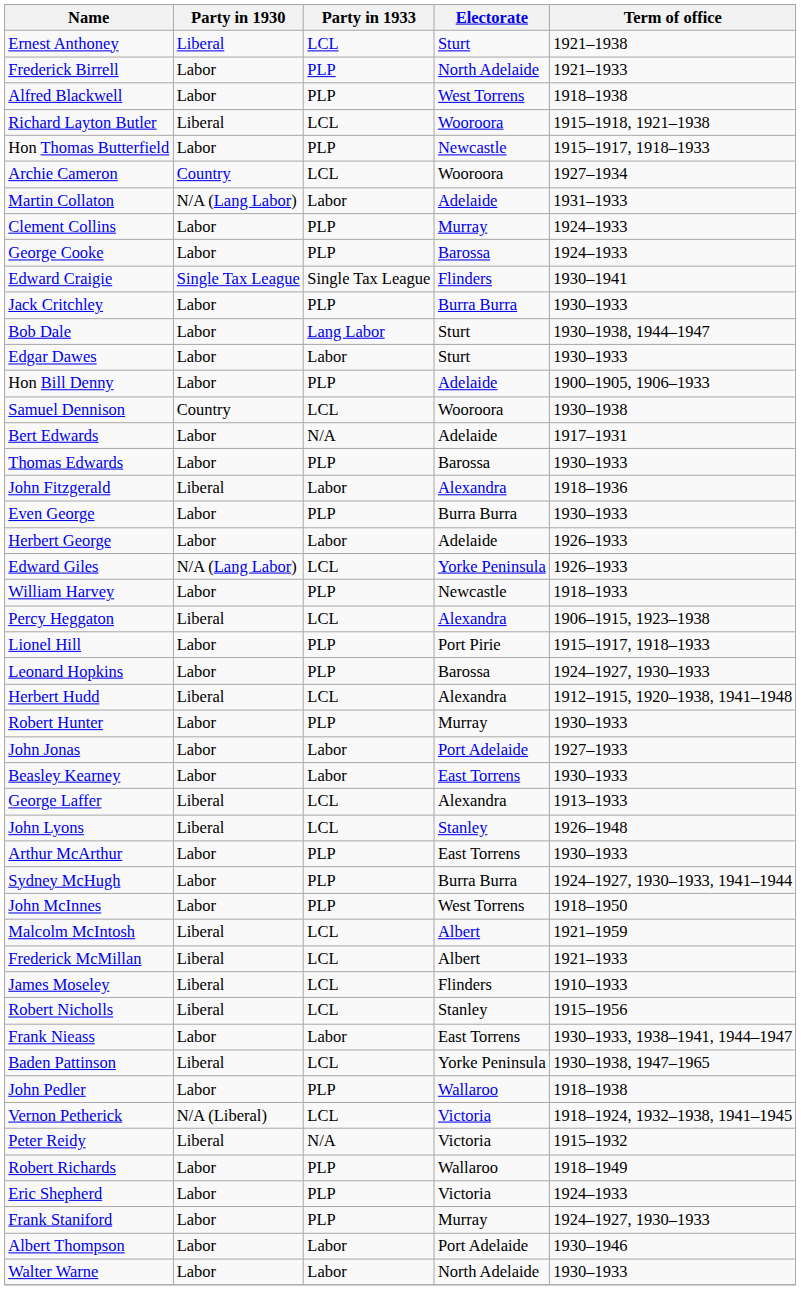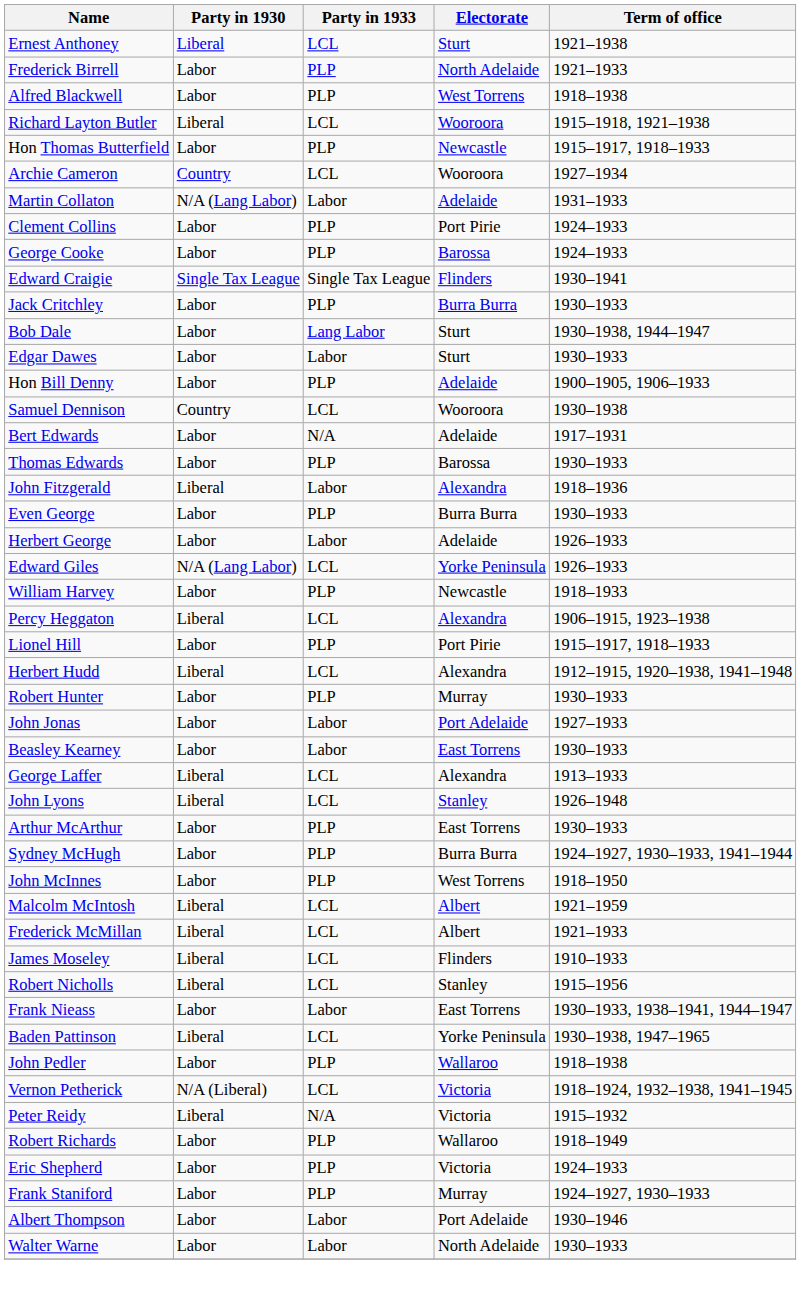Clement Collins | Electorate: Murray -> Port Pirie
- row: Leonard Hopkins | Labor | PLP | Barossa | 1924–1927, 1930–1933
